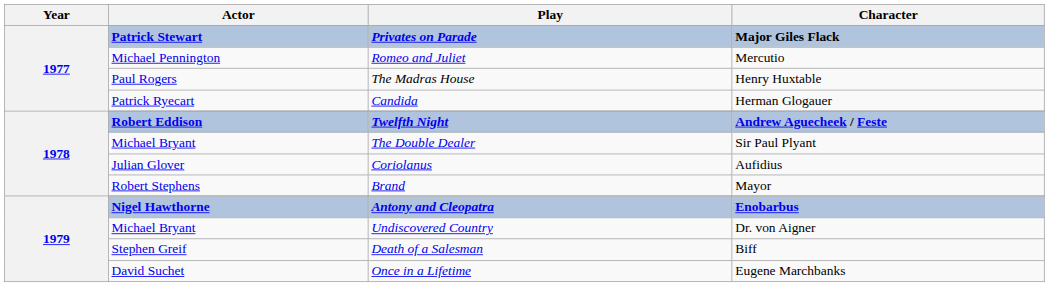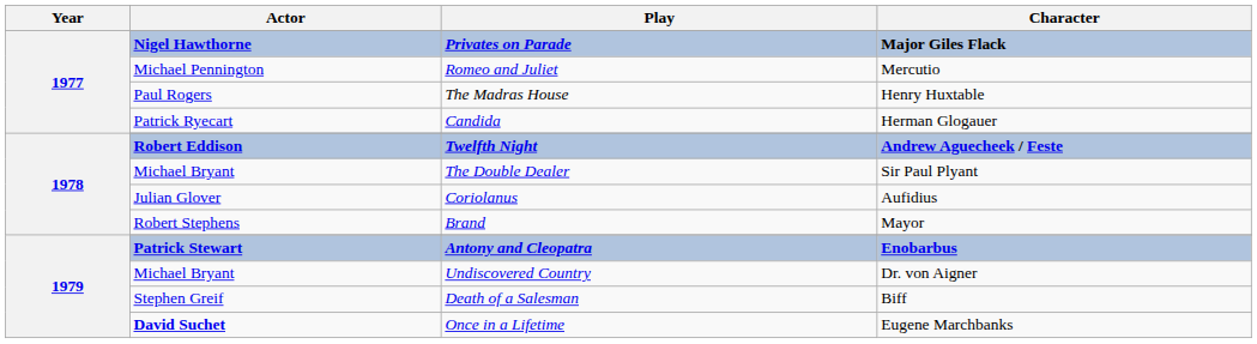Privates on Parade | Actor: Patrick Stewart -> Nigel Hawthorne
Antony and Cleopatra | Actor: Nigel Hawthorne -> Patrick Stewart
Once in a Lifetime | Actor: normal -> bold
